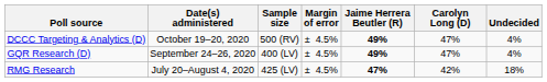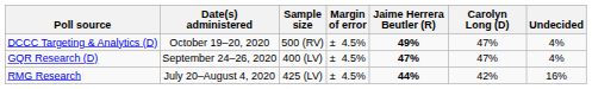GQR Research (D) | Jaime Herrera Beutler (R): 49% -> 47%
RMG Research | Jaime Herrera Beutler (R): 47% -> 44%
RMG Research | Undecided: 18% -> 16%
